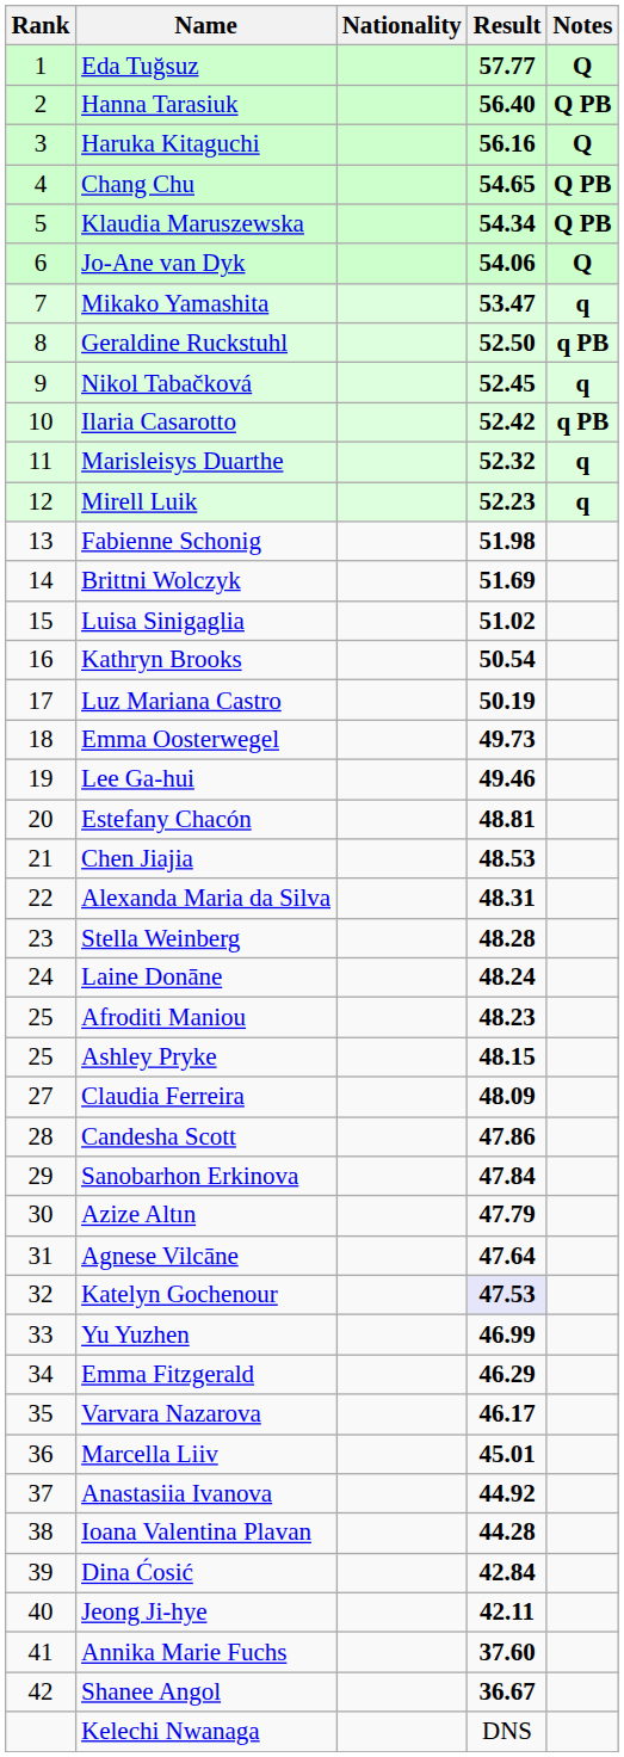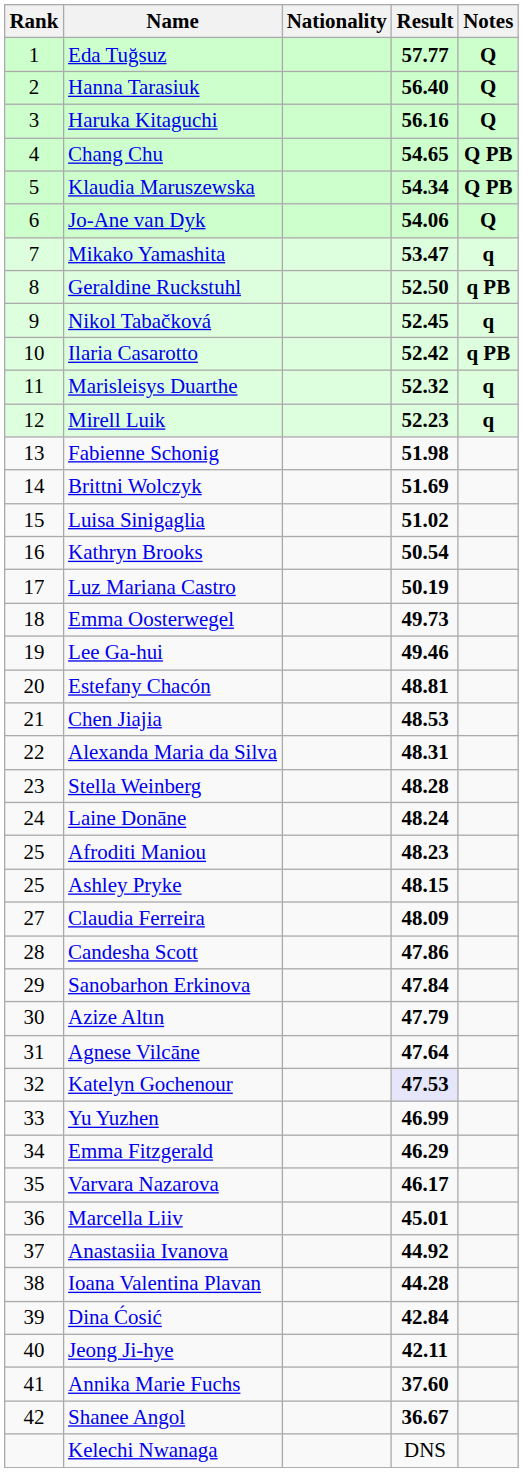Hanna Tarasiuk | Notes: Q PB -> Q
